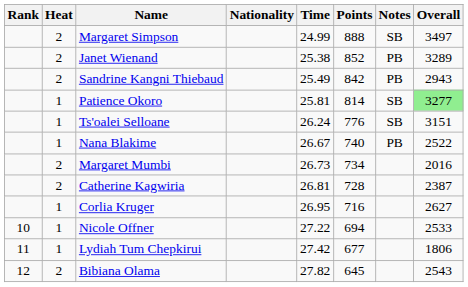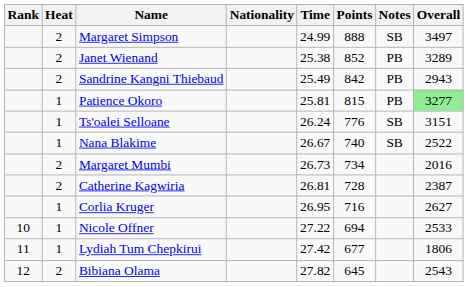Patience Okoro | Points: 814 -> 815
Patience Okoro | Notes: SB -> PB
Nana Blakime | Notes: PB -> SB
